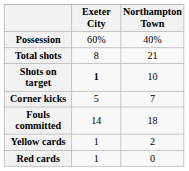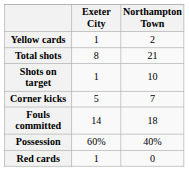rows swapped: Possession <-> Yellow cards
Shots on target | Exeter City: bold -> normal
